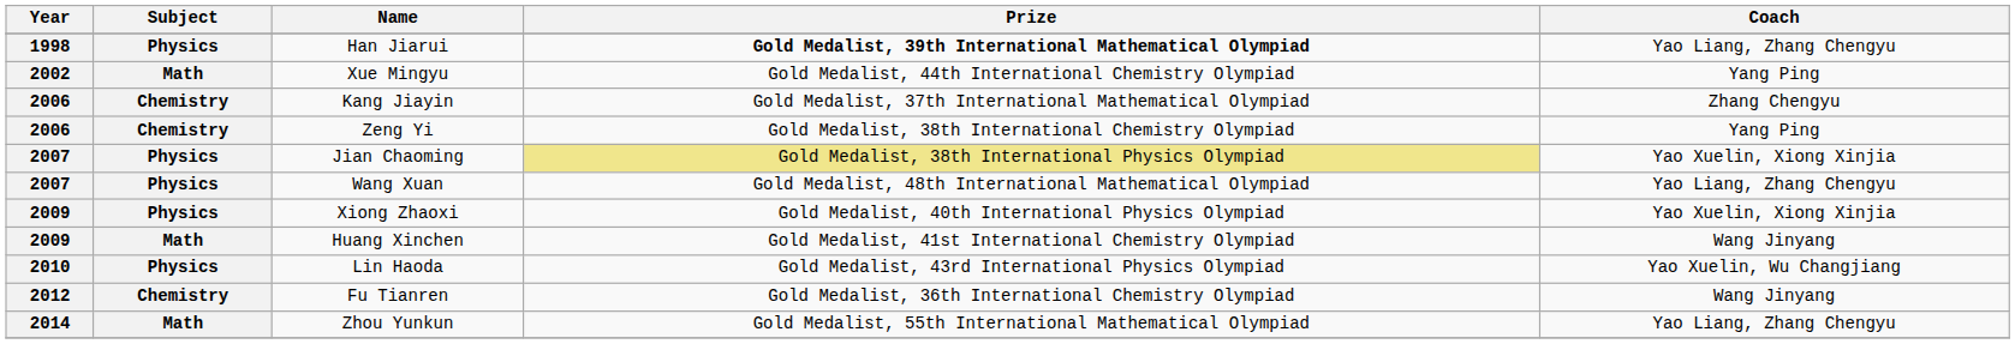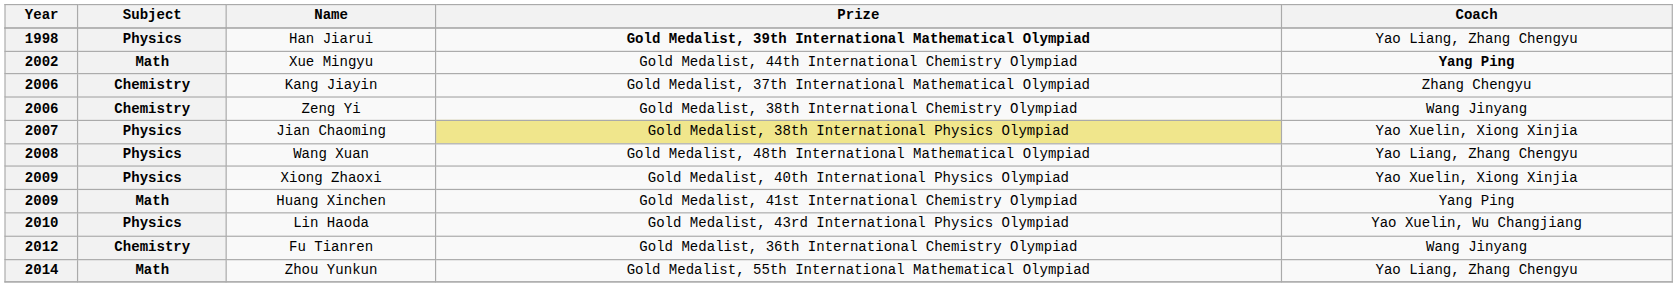Xue Mingyu | Coach: normal -> bold
Zeng Yi | Coach: Yang Ping -> Wang Jinyang
Wang Xuan | Year: 2007 -> 2008
Huang Xinchen | Coach: Wang Jinyang -> Yang Ping
